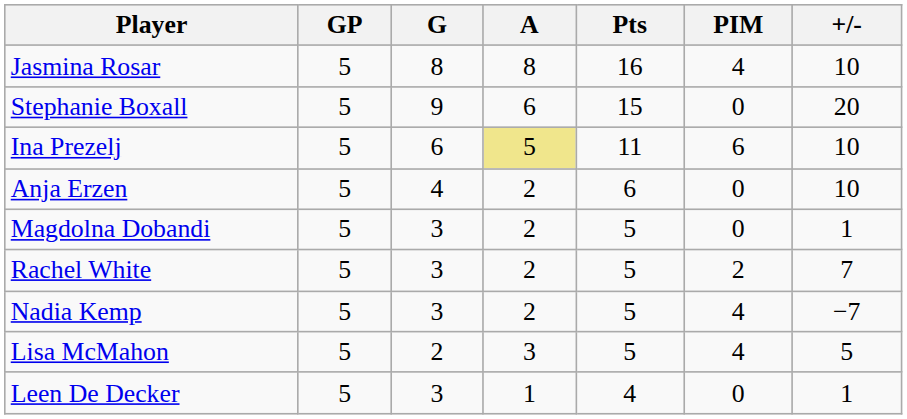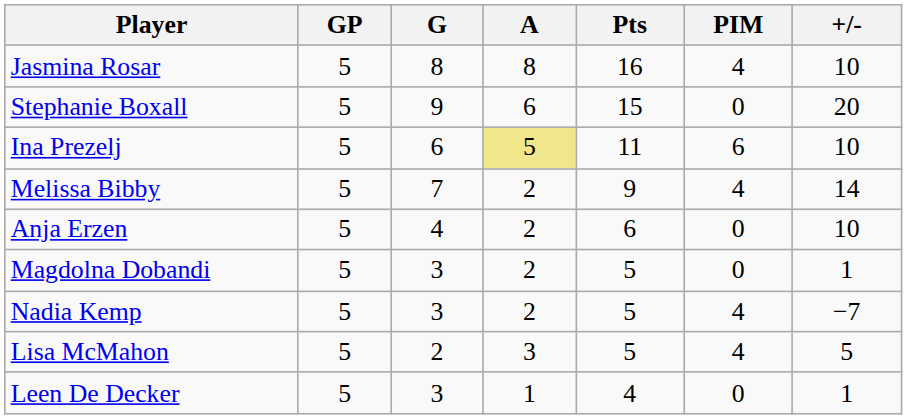+ row: Melissa Bibby | 5 | 7 | 2 | 9 | 4 | 14
- row: Rachel White | 5 | 3 | 2 | 5 | 2 | 7
